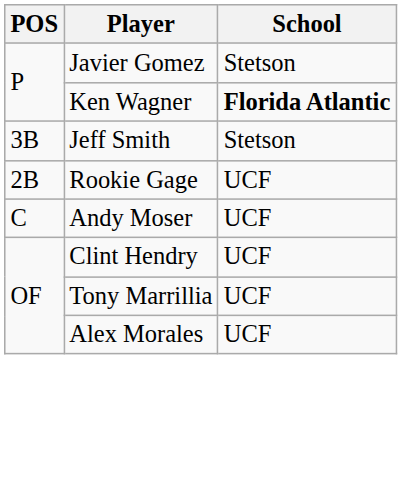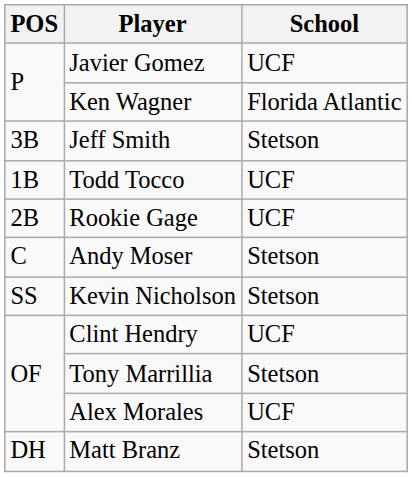Javier Gomez | School: Stetson -> UCF
Ken Wagner | School: bold -> normal
+ row: 1B | Todd Tocco | UCF
Andy Moser | School: UCF -> Stetson
+ row: SS | Kevin Nicholson | Stetson
Tony Marrillia | School: UCF -> Stetson
+ row: DH | Matt Branz | Stetson
